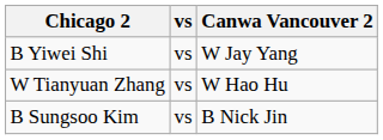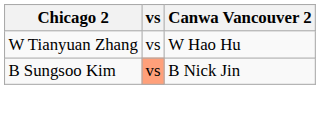- row: B Yiwei Shi | vs | W Jay Yang
B Sungsoo Kim | vs: no background -> lightsalmon background
